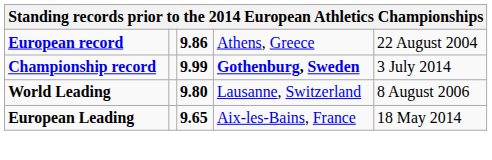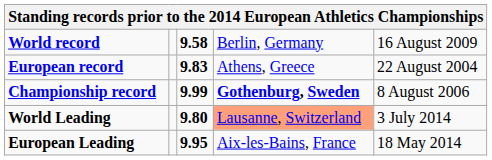+ row: World record | 9.58 | Berlin, Germany | 16 August 2009
European record | column 3: 9.86 -> 9.83
Championship record | column 5: 3 July 2014 -> 8 August 2006
World Leading | column 4: no background -> lightsalmon background
World Leading | column 5: 8 August 2006 -> 3 July 2014
European Leading | column 3: 9.65 -> 9.95
